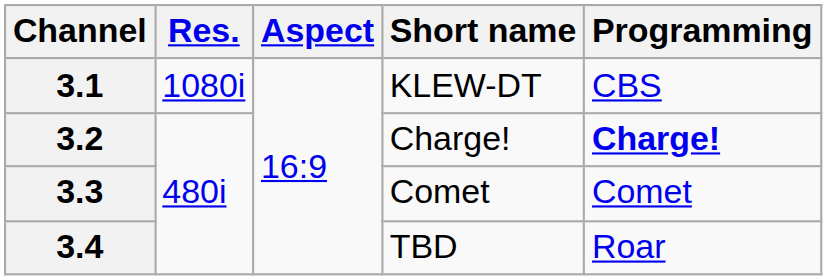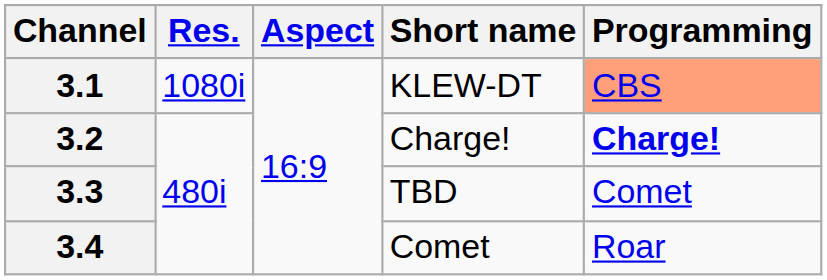3.1 | Programming: no background -> lightsalmon background
3.3 | Short name: Comet -> TBD
3.4 | Short name: TBD -> Comet
